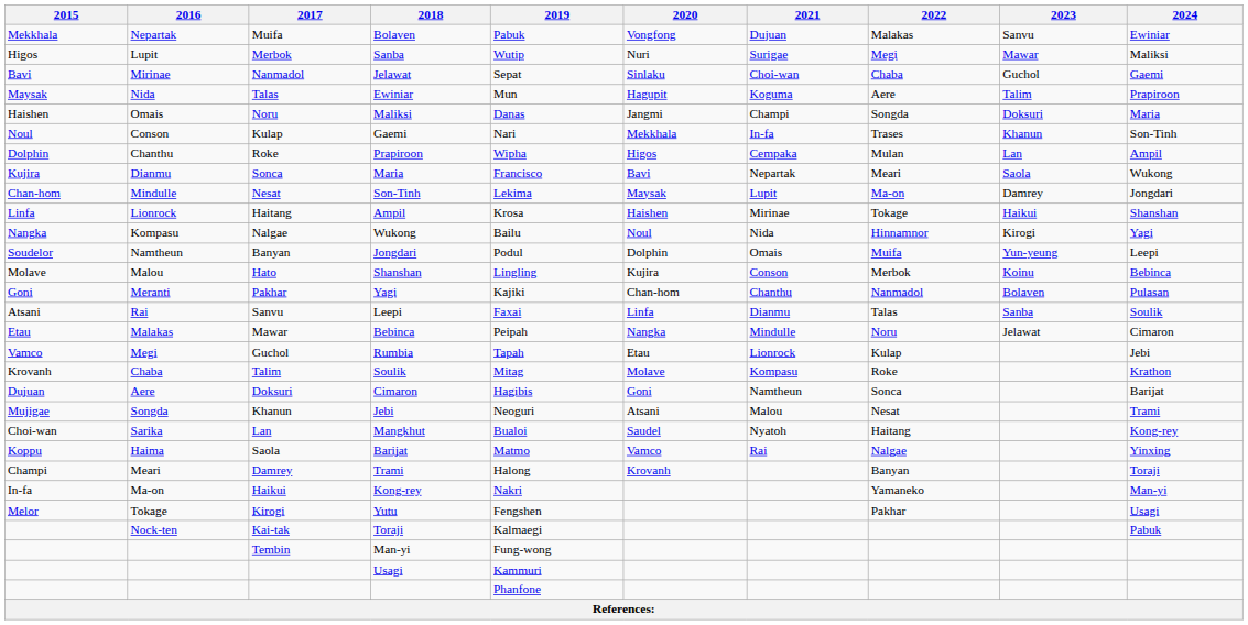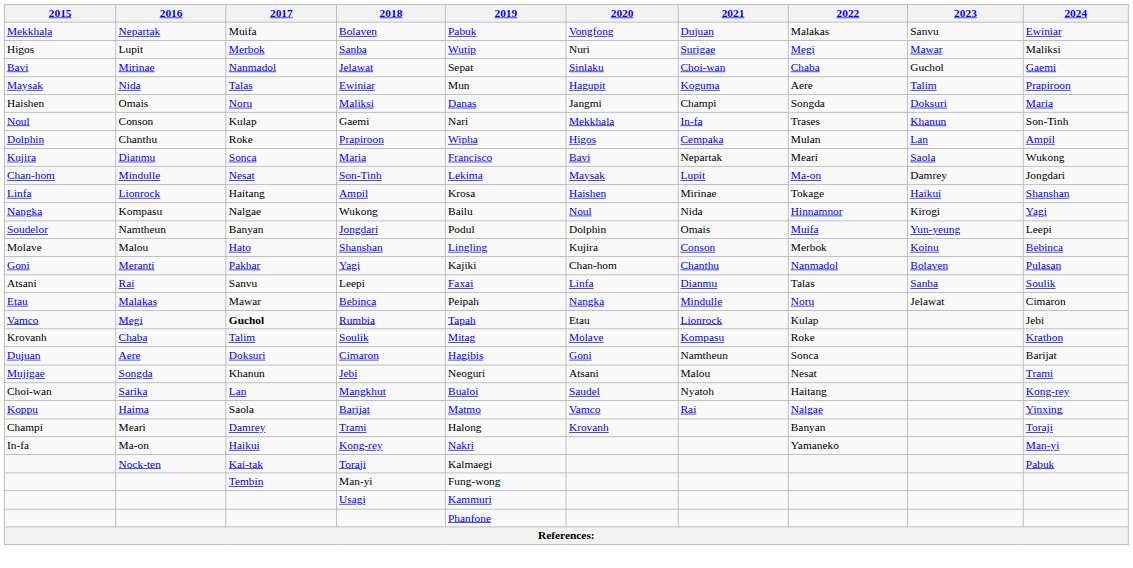Rumbia | 2017: normal -> bold
- row: Melor | Tokage | Kirogi | Yutu | Fengshen | Pakhar | Usagi
